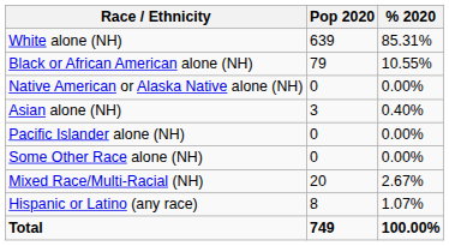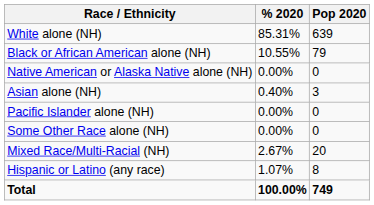columns swapped: Pop 2020 <-> % 2020
